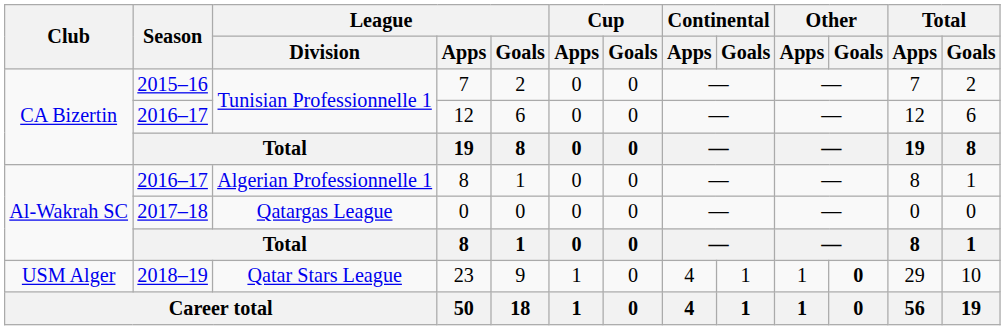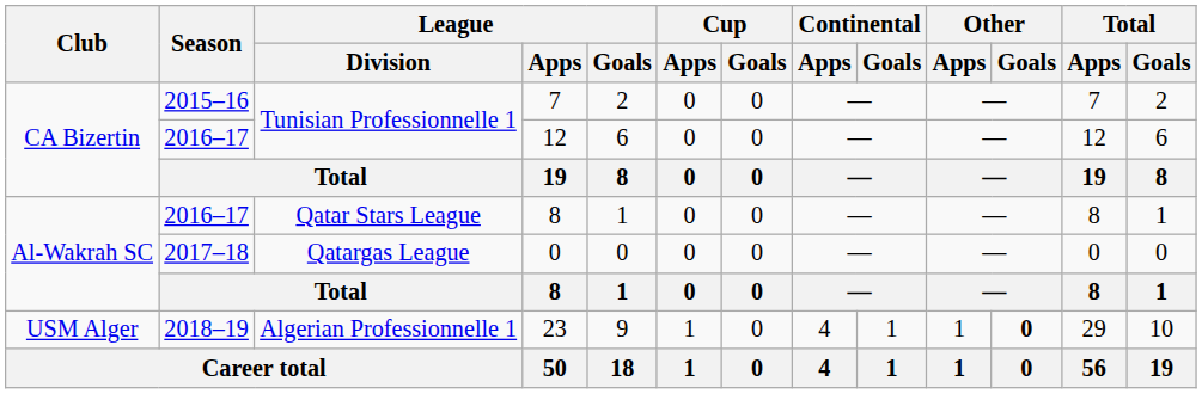2016–17 / 8 | League / Division: Algerian Professionnelle 1 -> Qatar Stars League
23 | League / Division: Qatar Stars League -> Algerian Professionnelle 1
